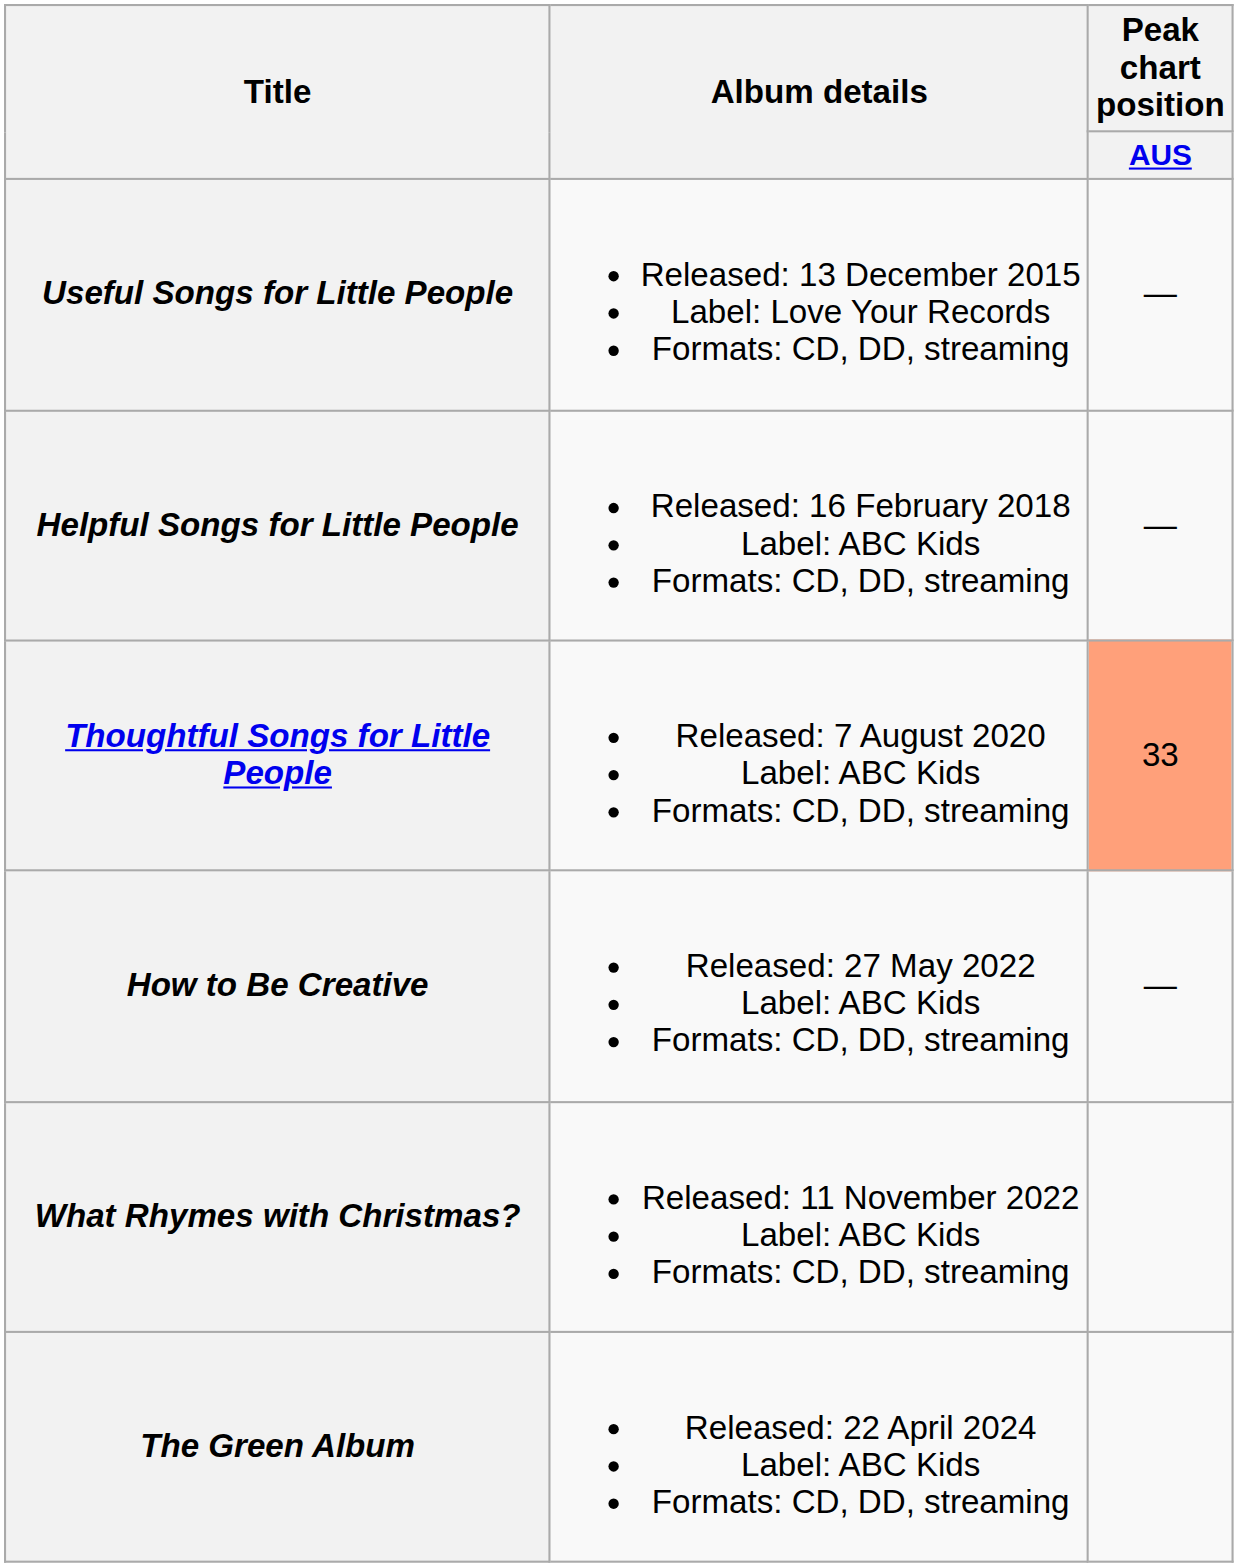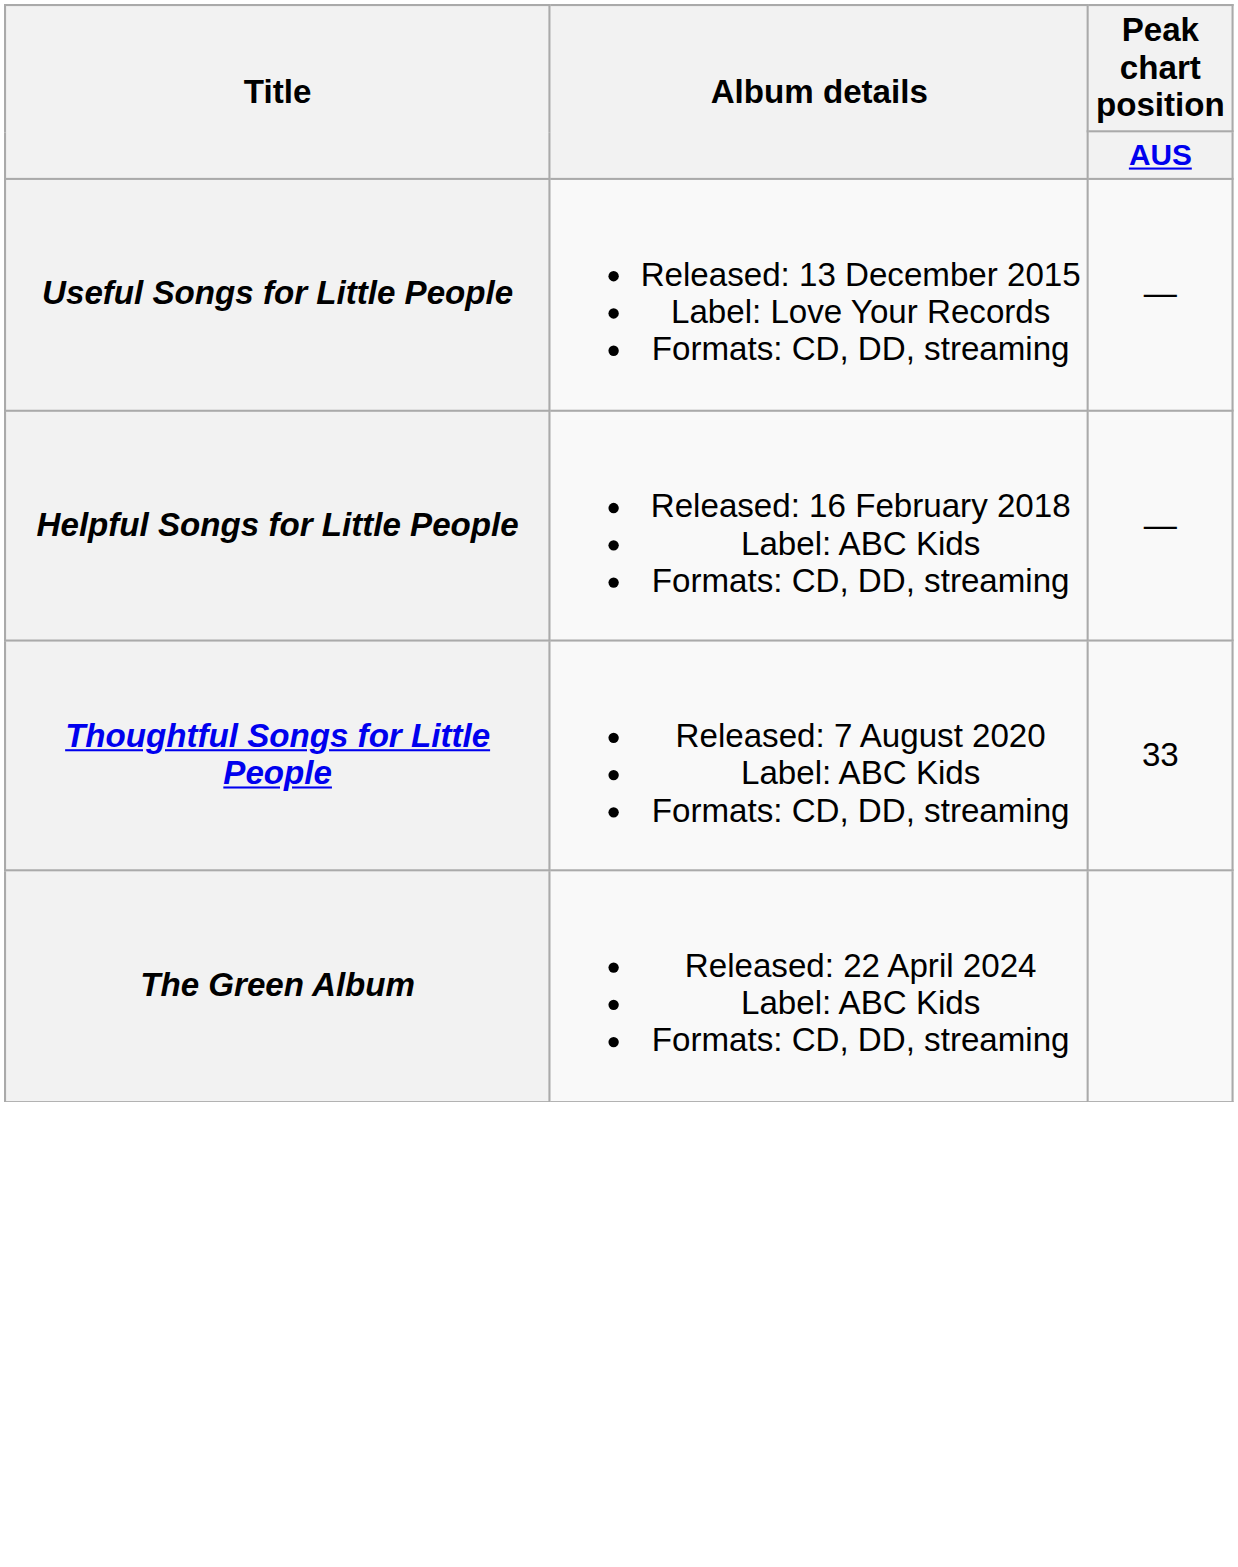Thoughtful Songs for Little People | Peak chart position / AUS: lightsalmon background -> no background
- row: How to Be Creative | Released: 27 May 2022 Label: ABC Kids Formats: CD, DD, streaming | —
- row: What Rhymes with Christmas? | Released: 11 November 2022 Label: ABC Kids Formats: CD, DD, streaming
